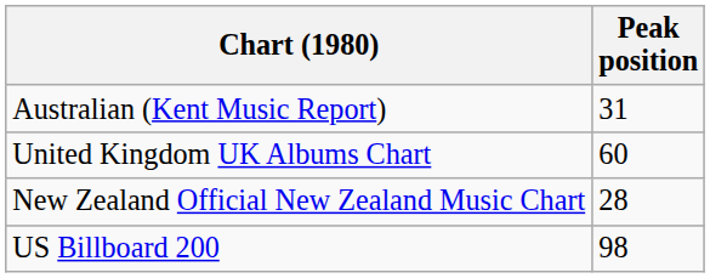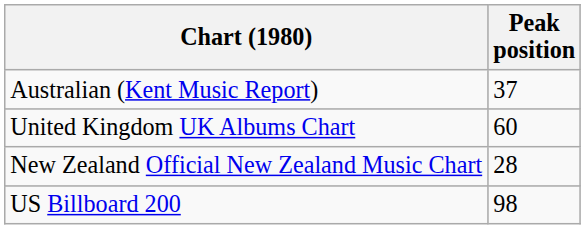Australian (Kent Music Report) | Peak position: 31 -> 37
